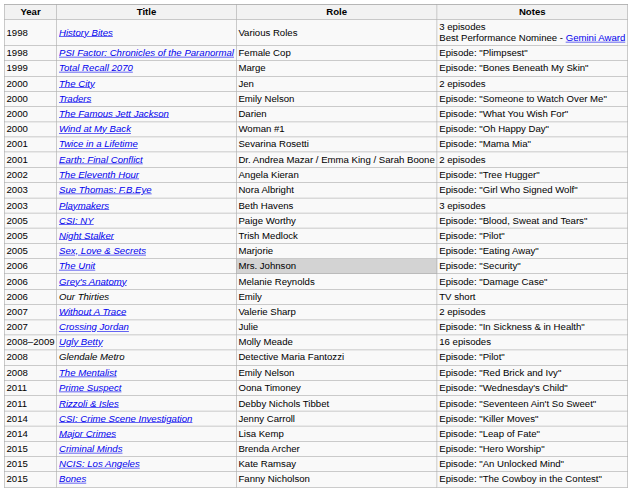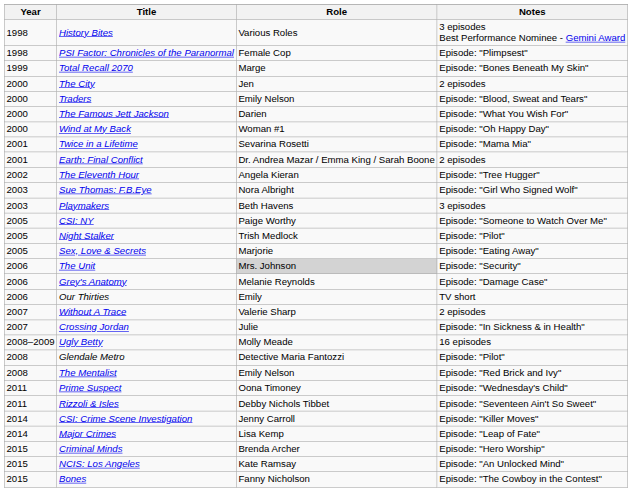Traders | Notes: Episode: "Someone to Watch Over Me" -> Episode: "Blood, Sweat and Tears"
CSI: NY | Notes: Episode: "Blood, Sweat and Tears" -> Episode: "Someone to Watch Over Me"
